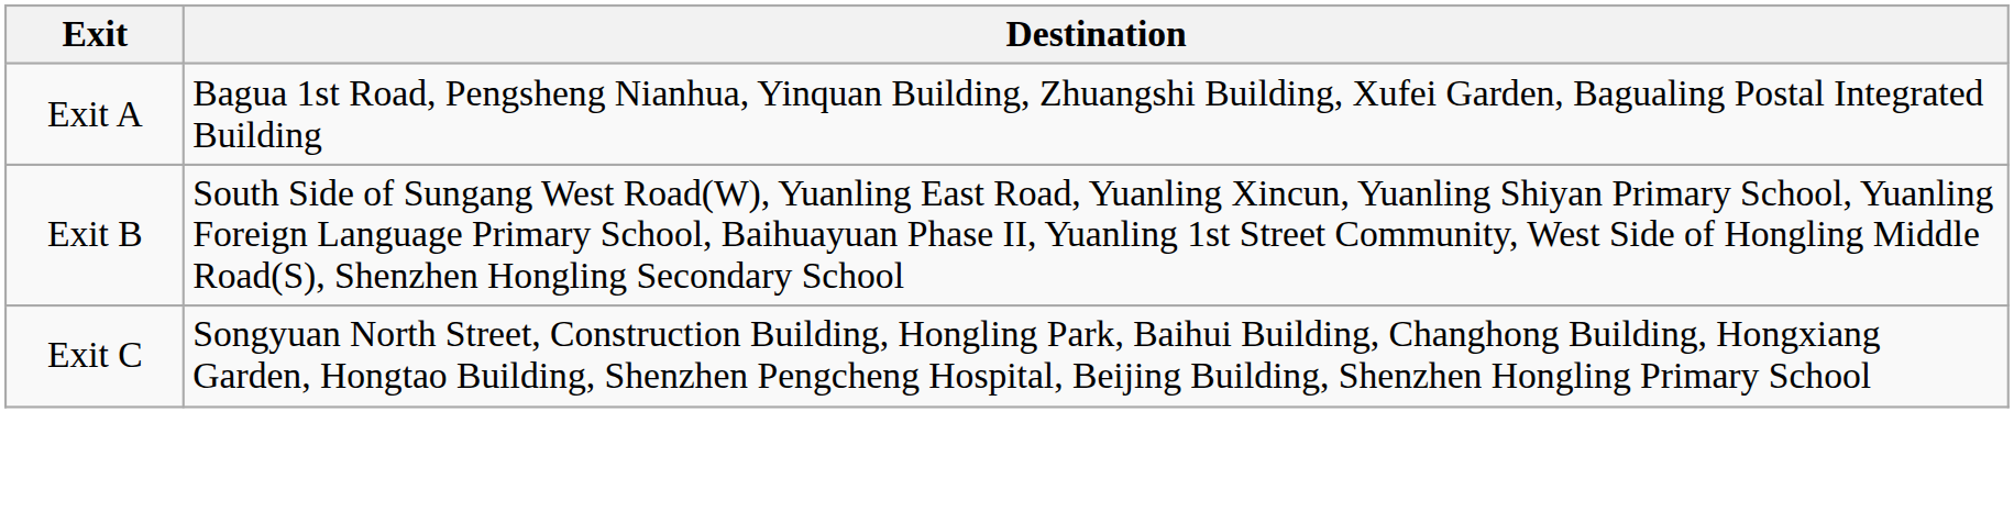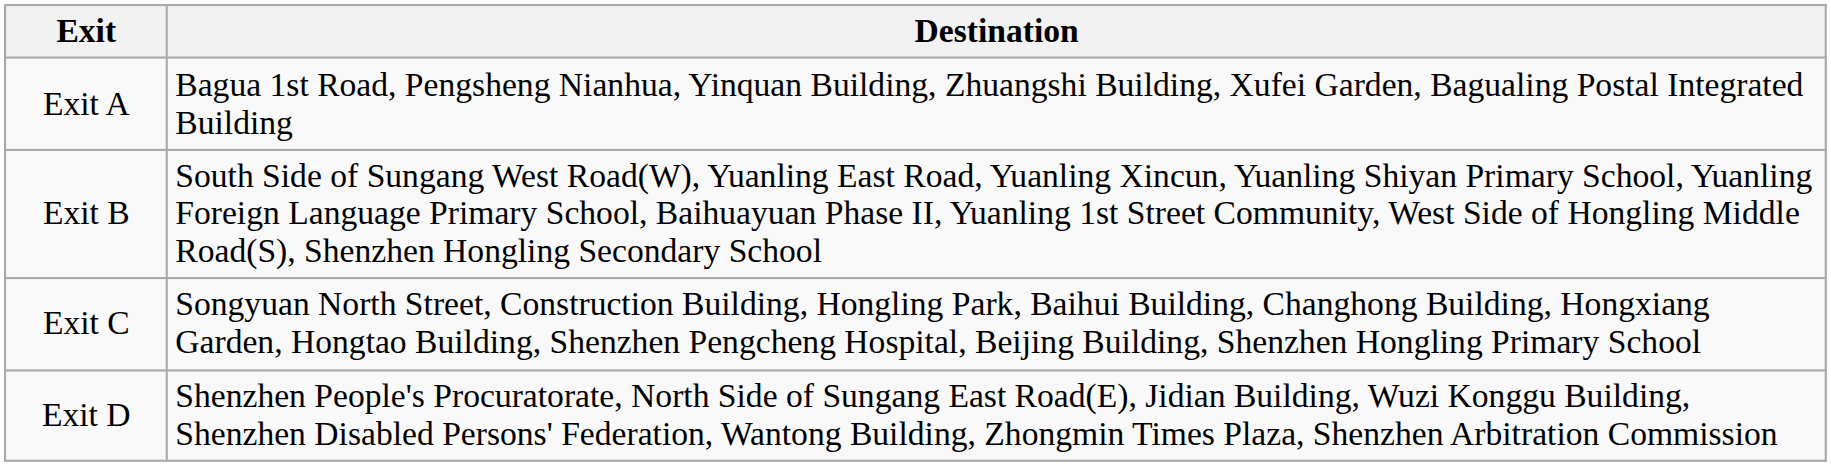+ row: Exit D | Shenzhen People's Procuratorate, North Side of Sungang East Road(E), Jidian Building, Wuzi Konggu Building, Shenzhen Disabled Persons' Federation, Wantong Building, Zhongmin Times Plaza, Shenzhen Arbitration Commission
